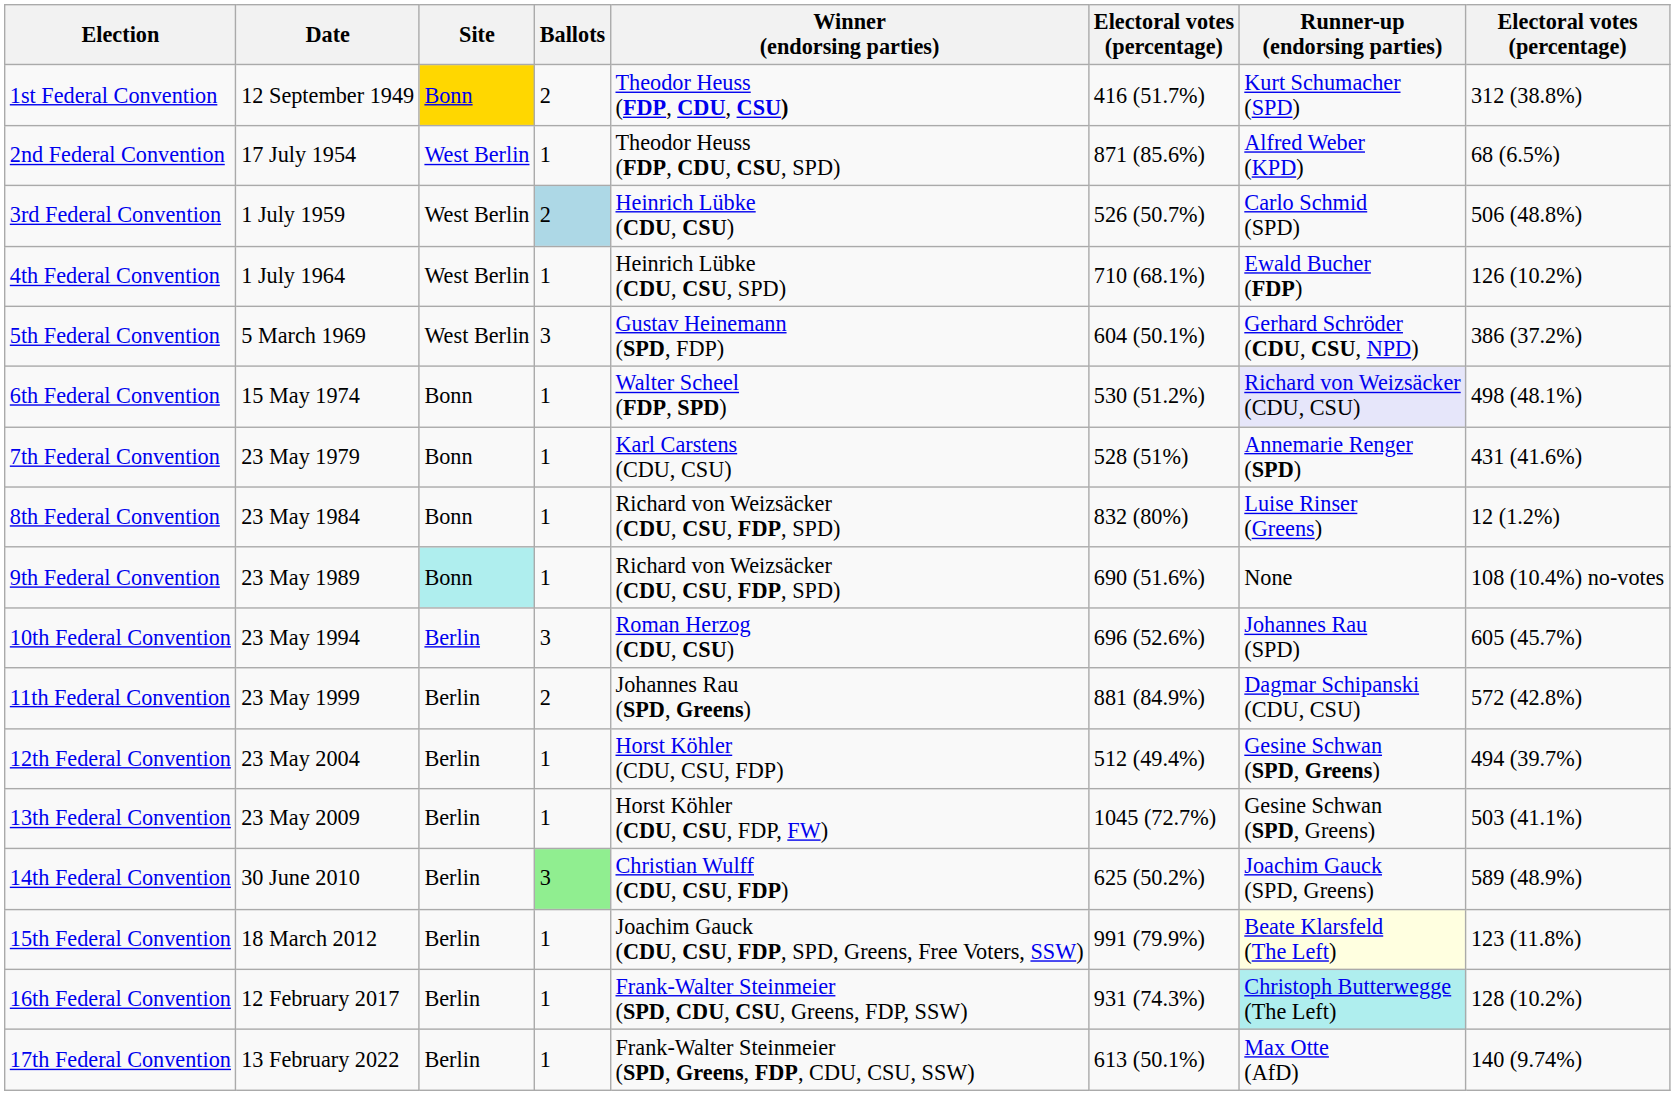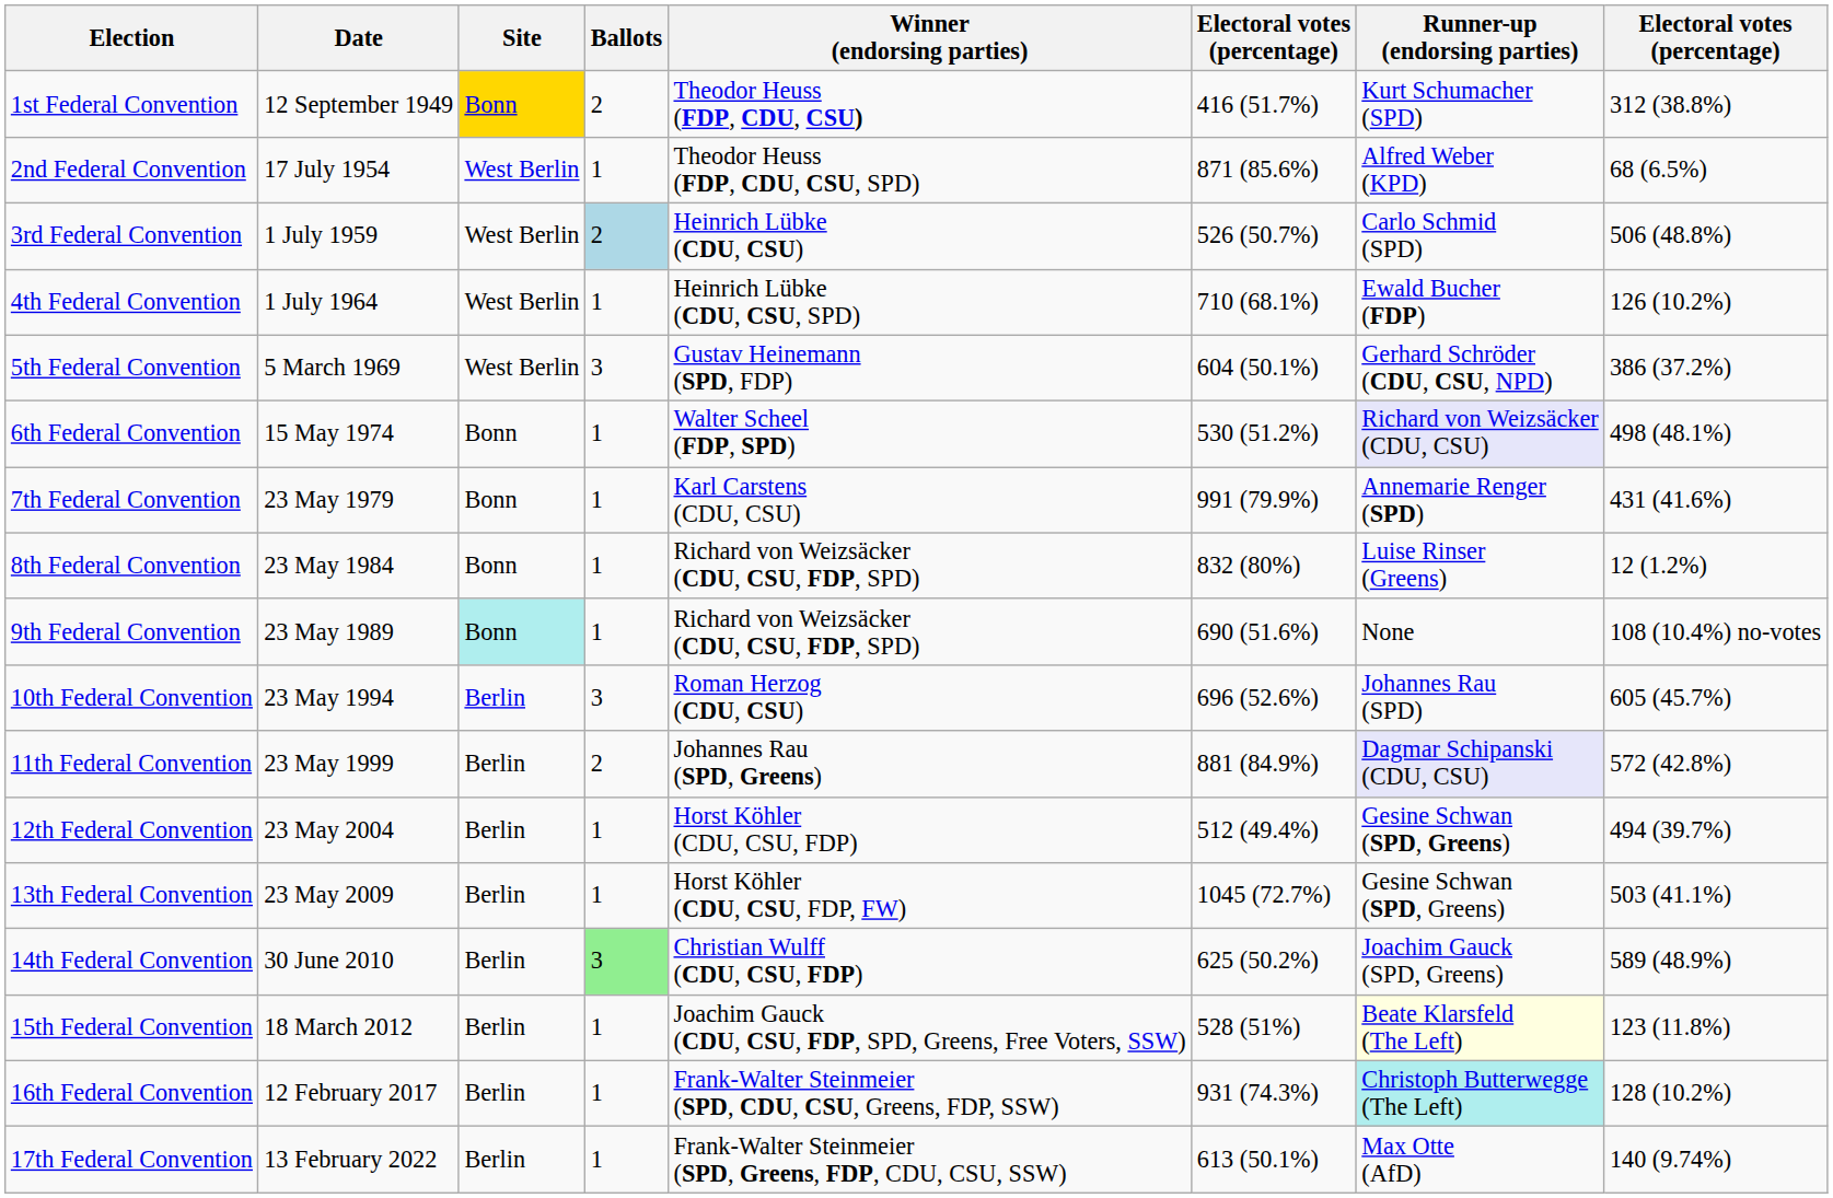7th Federal Convention | column 6: 528 (51%) -> 991 (79.9%)
11th Federal Convention | Runner-up (endorsing parties): no background -> lavender background
15th Federal Convention | column 6: 991 (79.9%) -> 528 (51%)
